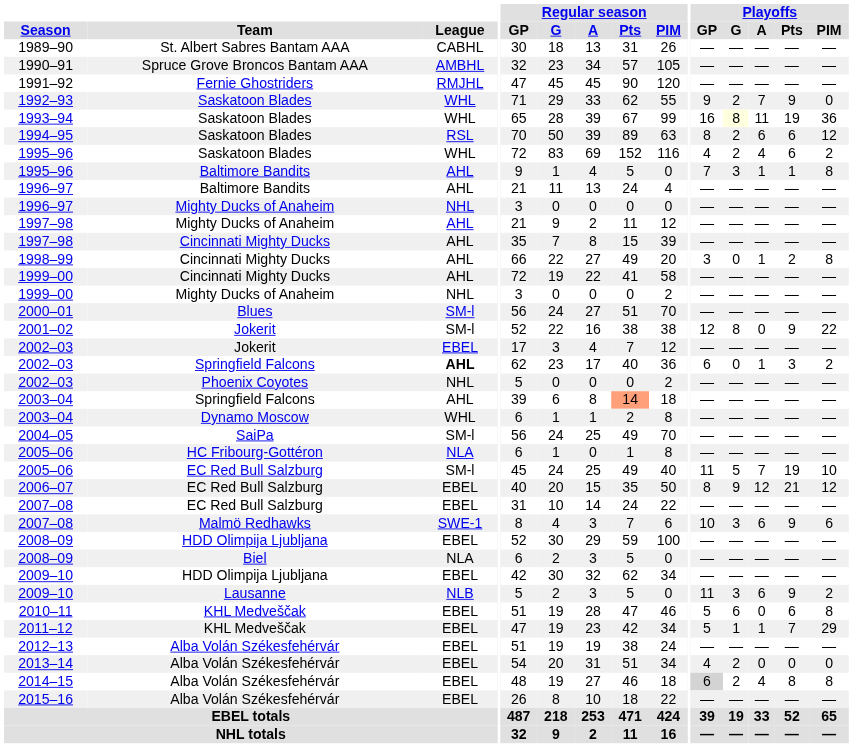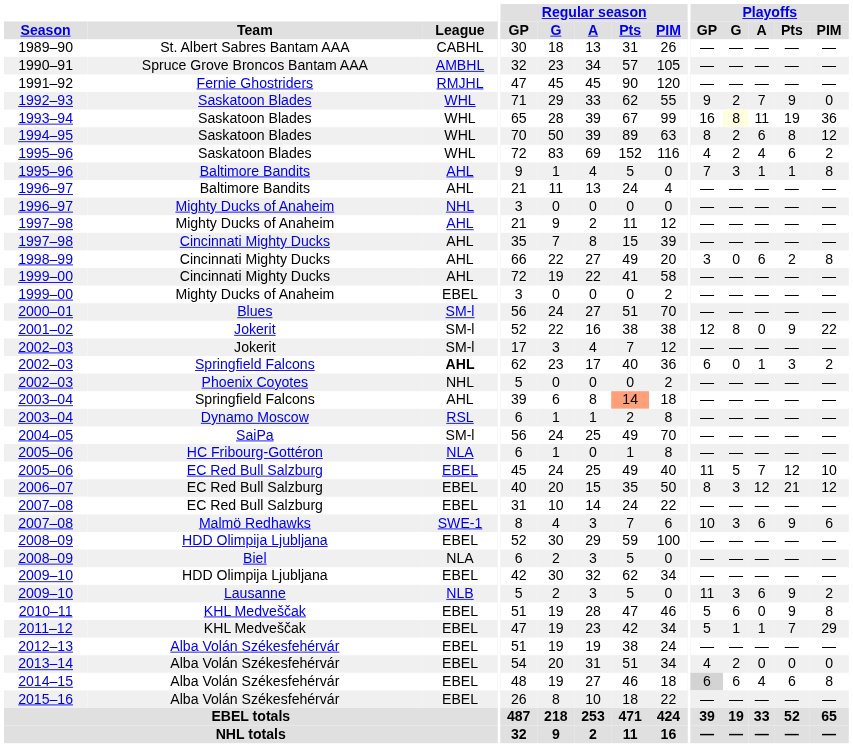1994–95 | League: RSL -> WHL
1994–95 | Playoffs / Pts: 6 -> 8
1998–99 | Playoffs / A: 1 -> 6
1999–00 / Mighty Ducks of Anaheim | League: NHL -> EBEL
2002–03 / Jokerit | League: EBEL -> SM-l
2003–04 / Dynamo Moscow | League: WHL -> RSL
2005–06 / EC Red Bull Salzburg | League: SM-l -> EBEL
2005–06 / EC Red Bull Salzburg | Playoffs / Pts: 19 -> 12
2006–07 | Playoffs / G: 9 -> 3
2010–11 | Playoffs / Pts: 6 -> 9
2014–15 | Playoffs / G: 2 -> 6
2014–15 | Playoffs / Pts: 8 -> 6
